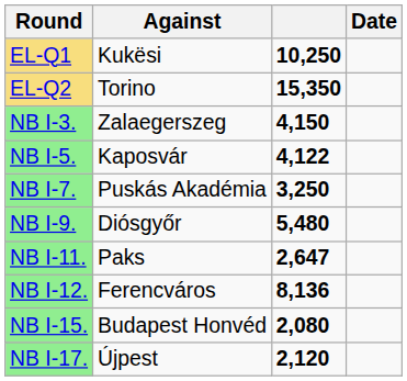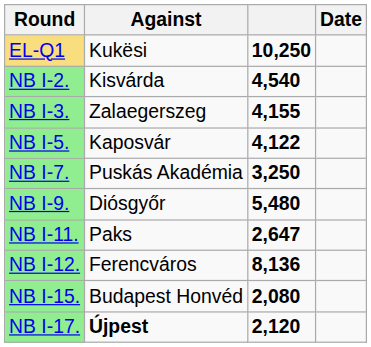- row: EL-Q2 | Torino | 15,350
+ row: NB I-2. | Kisvárda | 4,540
NB I-3. | column 3: 4,150 -> 4,155
NB I-17. | Against: normal -> bold
